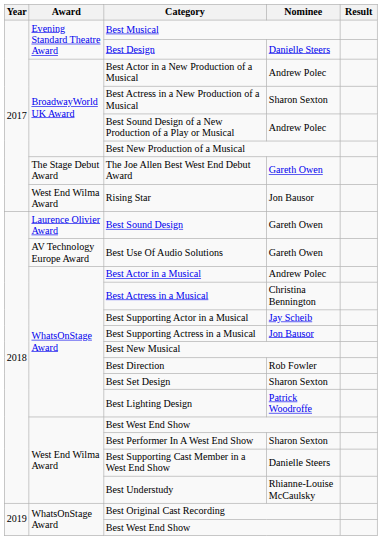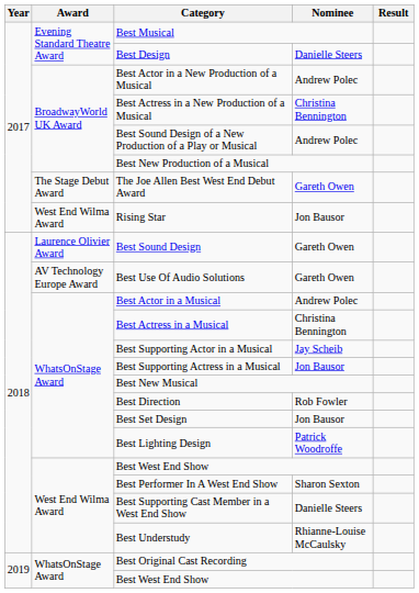Best Actress in a New Production of a Musical | Nominee: Sharon Sexton -> Christina Bennington
Best Set Design | Nominee: Sharon Sexton -> Jon Bausor
